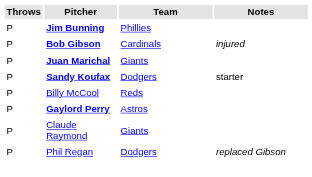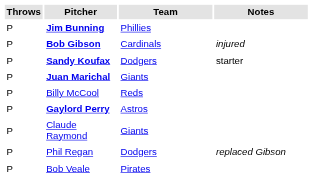rows swapped: Sandy Koufax <-> Juan Marichal
+ row: P | Bob Veale | Pirates
